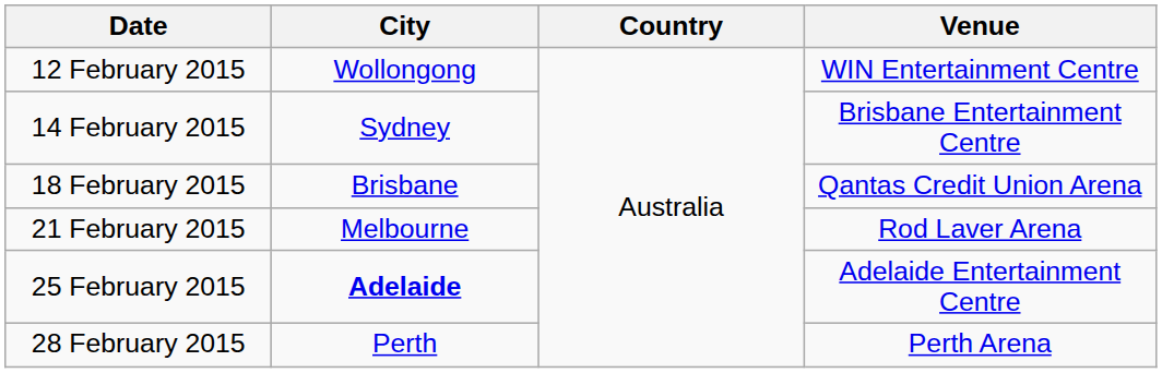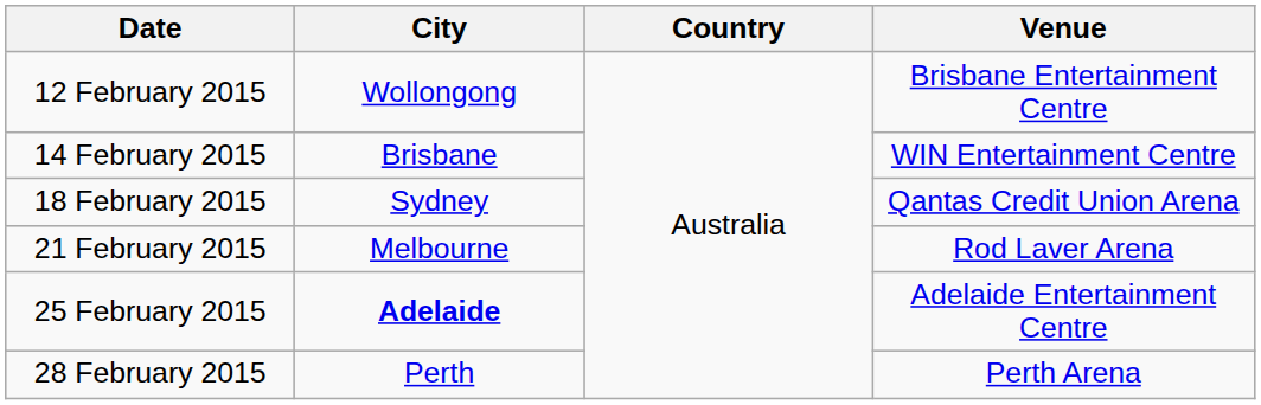12 February 2015 | Venue: WIN Entertainment Centre -> Brisbane Entertainment Centre
14 February 2015 | City: Sydney -> Brisbane
14 February 2015 | Venue: Brisbane Entertainment Centre -> WIN Entertainment Centre
18 February 2015 | City: Brisbane -> Sydney
